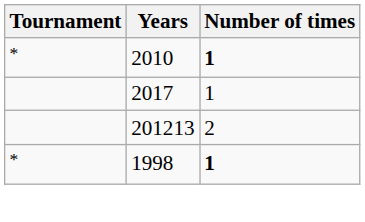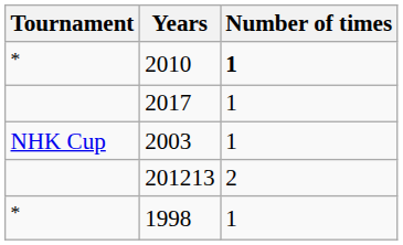+ row: NHK Cup | 2003 | 1
1998 | Number of times: bold -> normal
